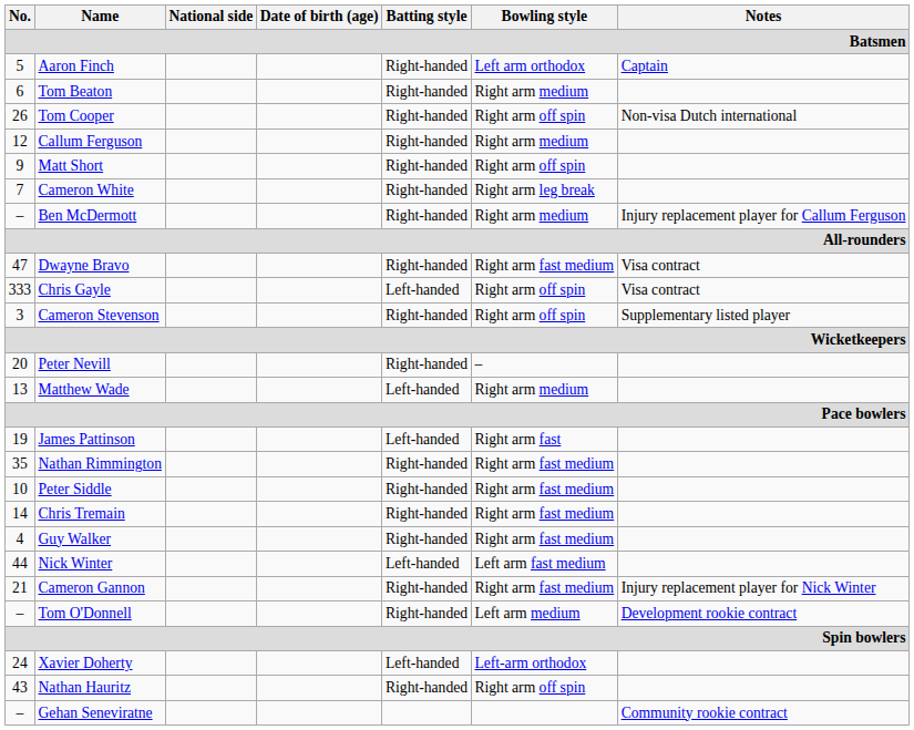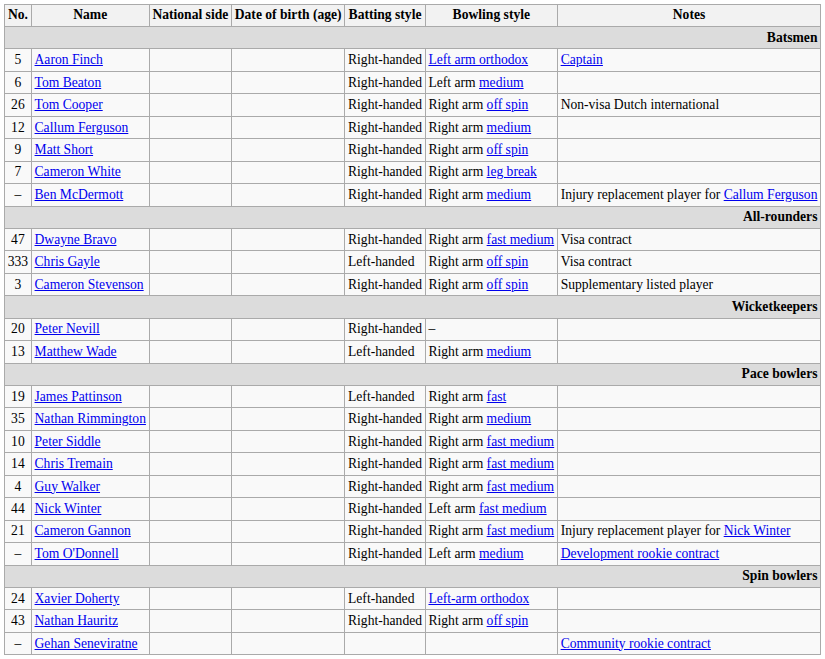Tom Beaton | Bowling style: Right arm medium -> Left arm medium
Nathan Rimmington | Bowling style: Right arm fast medium -> Right arm medium
Nick Winter | Batting style: Left-handed -> Right-handed
